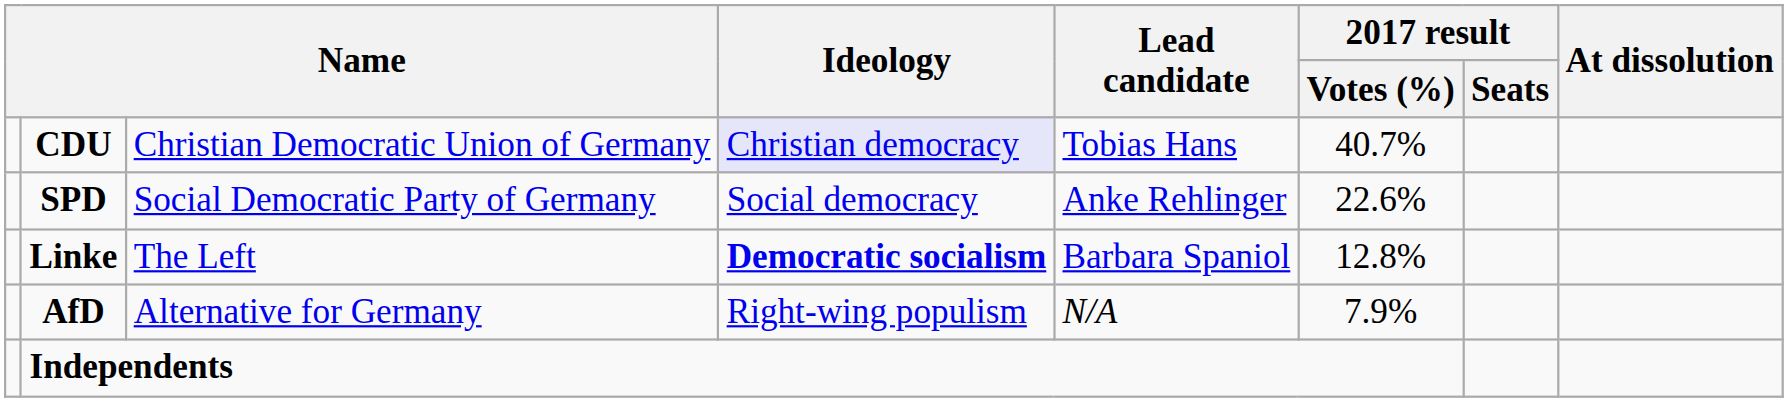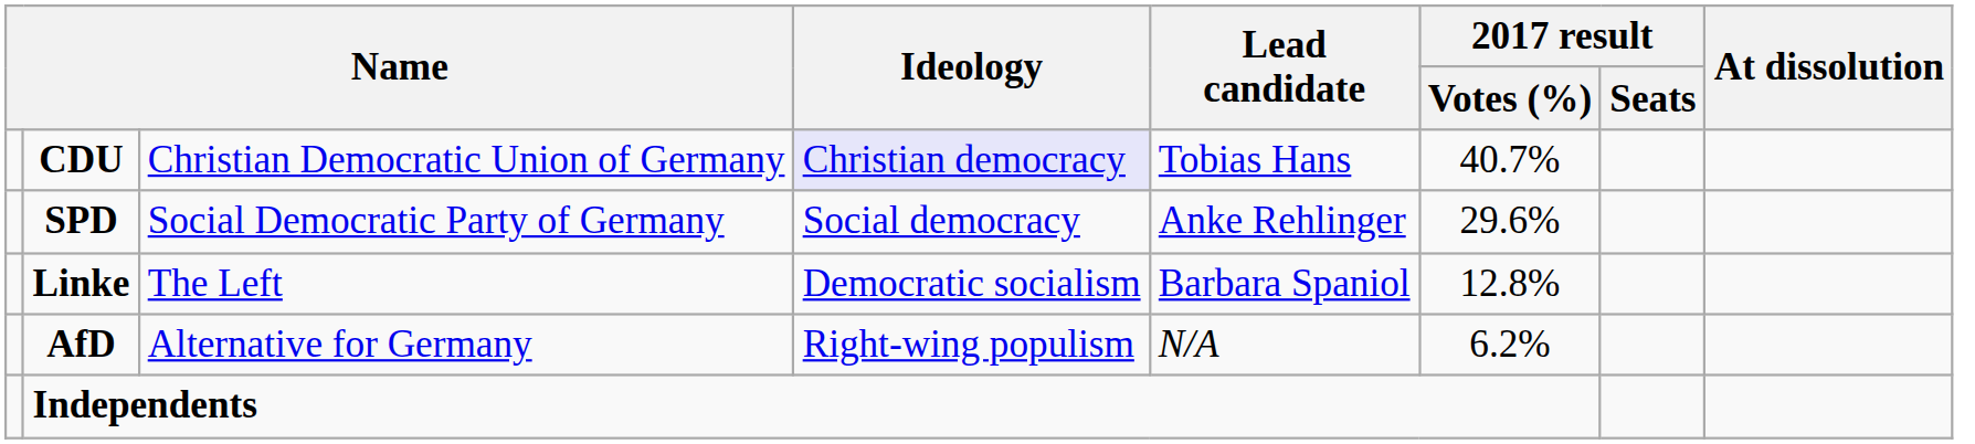SPD | 2017 result / Votes (%): 22.6% -> 29.6%
Linke | Ideology: bold -> normal
AfD | 2017 result / Votes (%): 7.9% -> 6.2%
